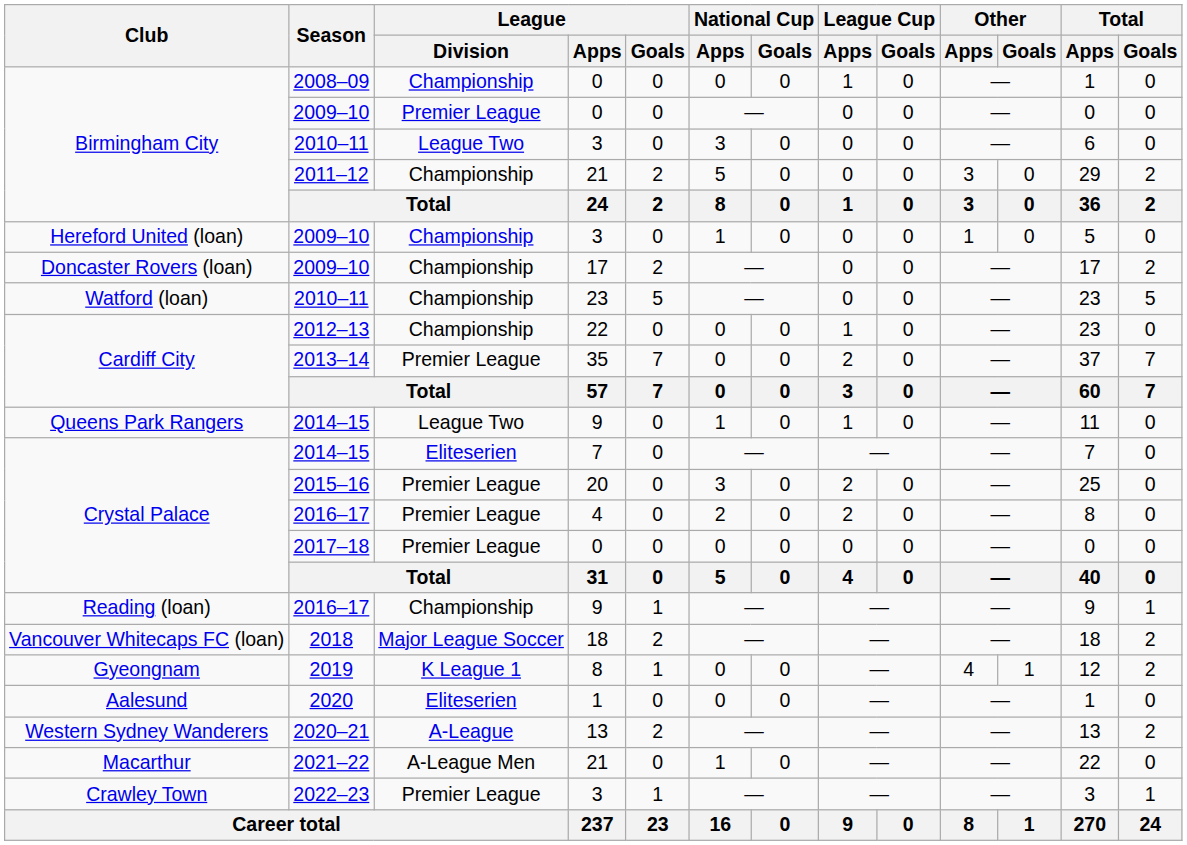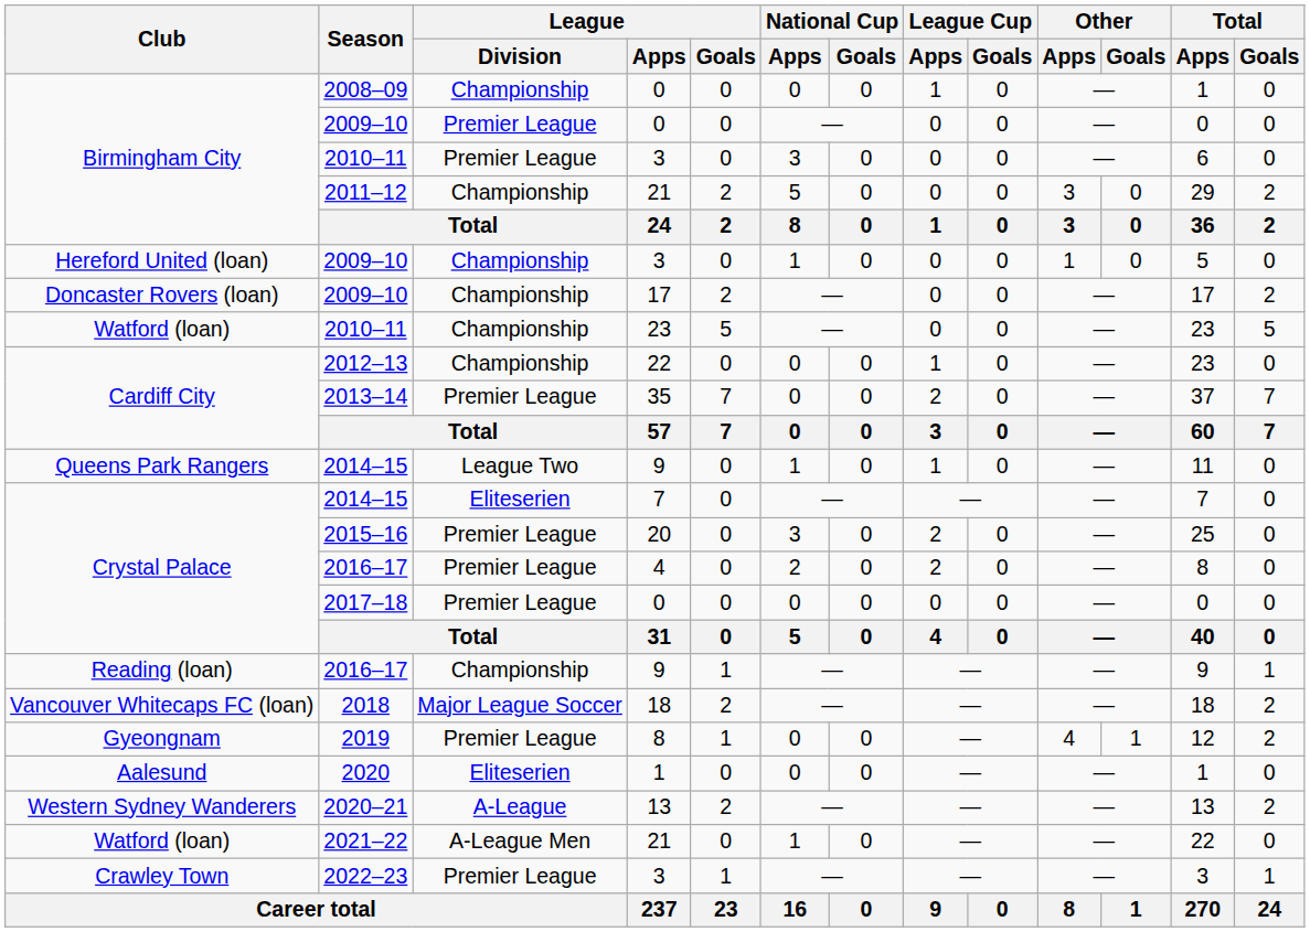2010–11 / 3 | League / Division: League Two -> Premier League
2019 | League / Division: K League 1 -> Premier League
2021–22 | Club: Macarthur -> Watford (loan)
